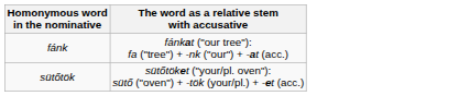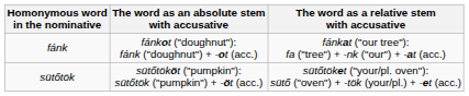+ column: The word as an absolute stem with accusative | fánkot ("doughnut"): fánk ("doughnut") + -ot (acc.) | sütőtököt ("pumpkin"): sütőtök ("pumpkin") + -öt (acc.)
